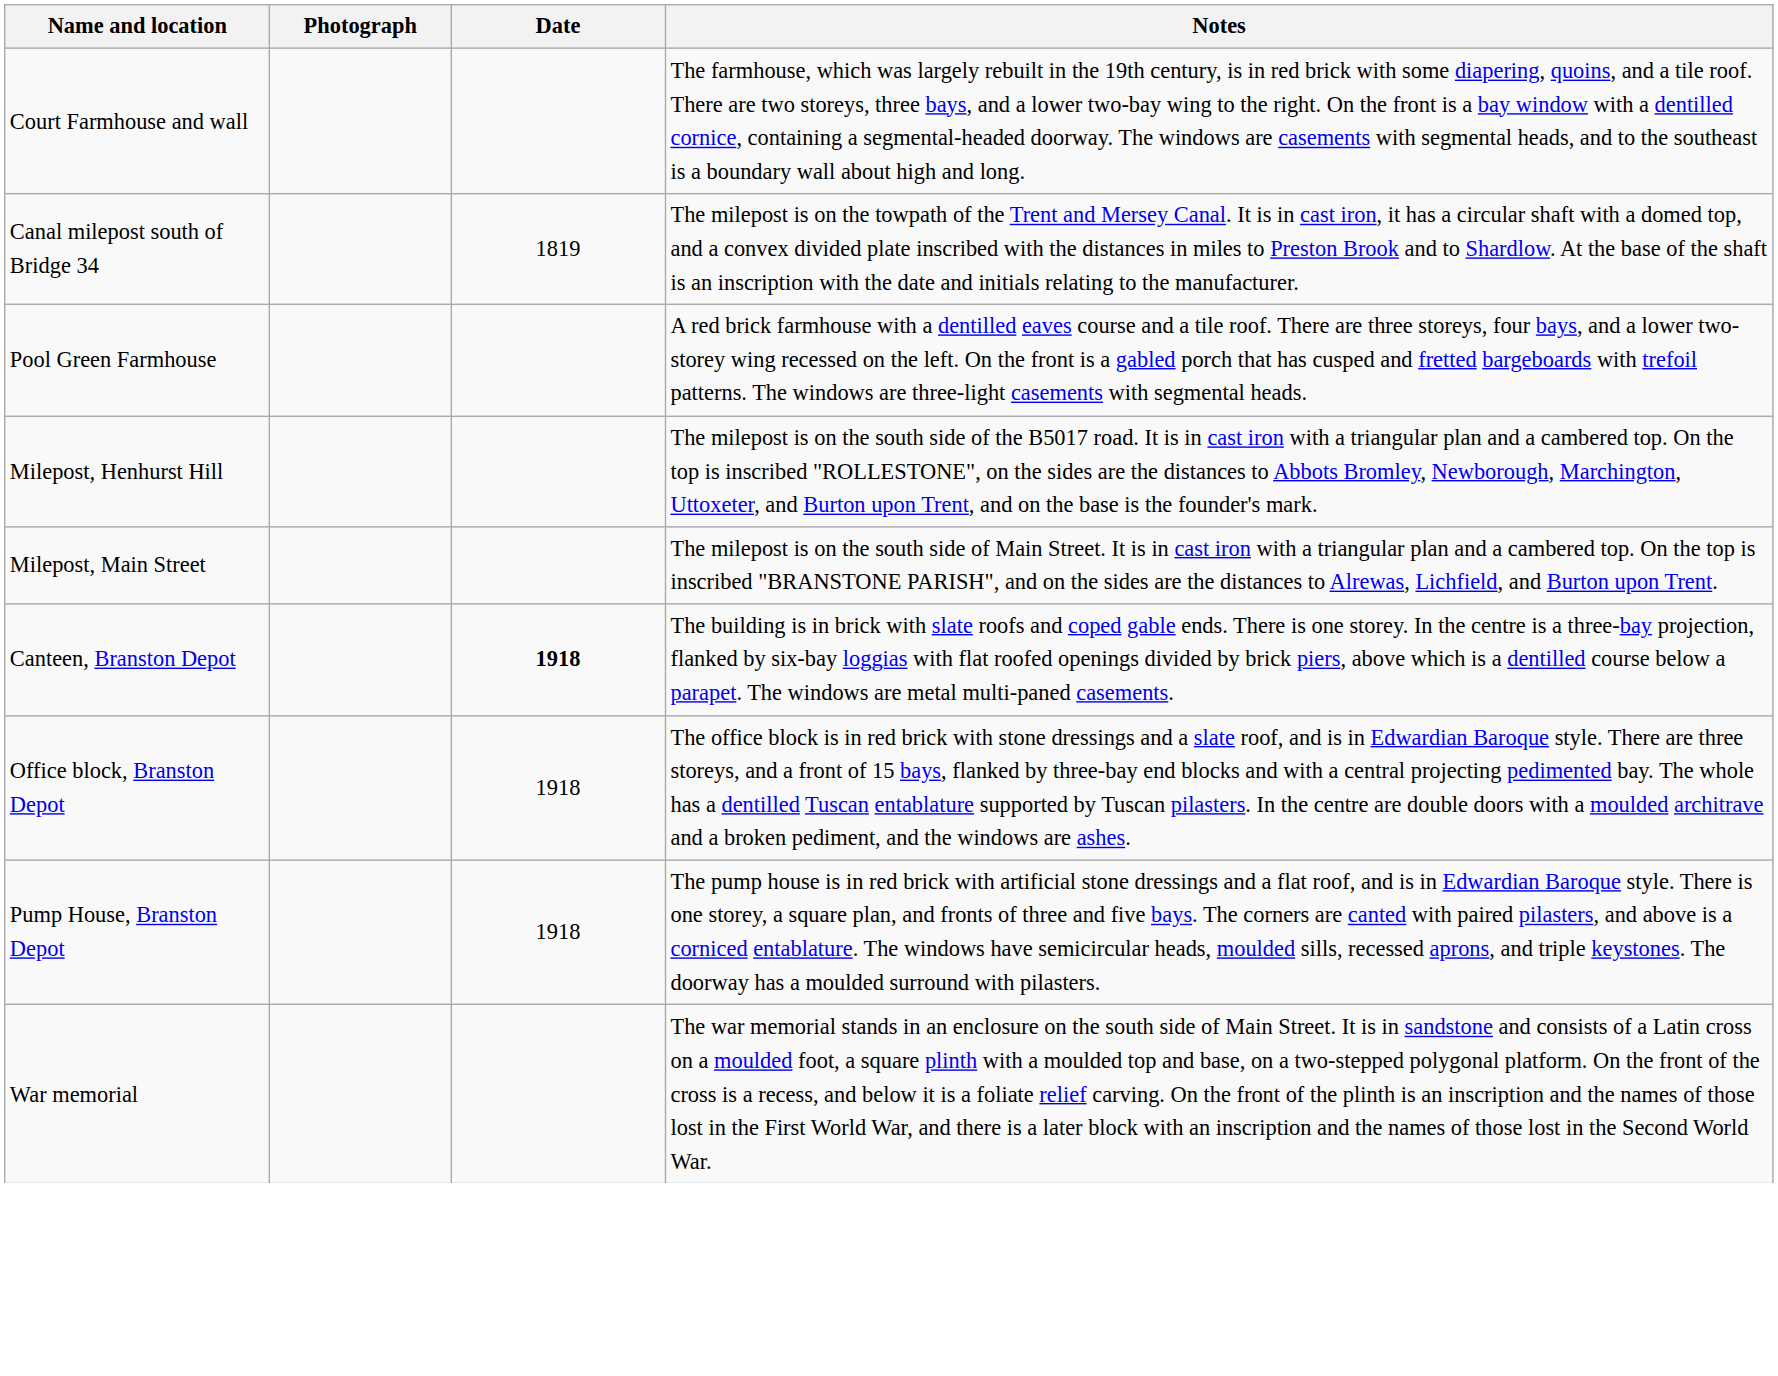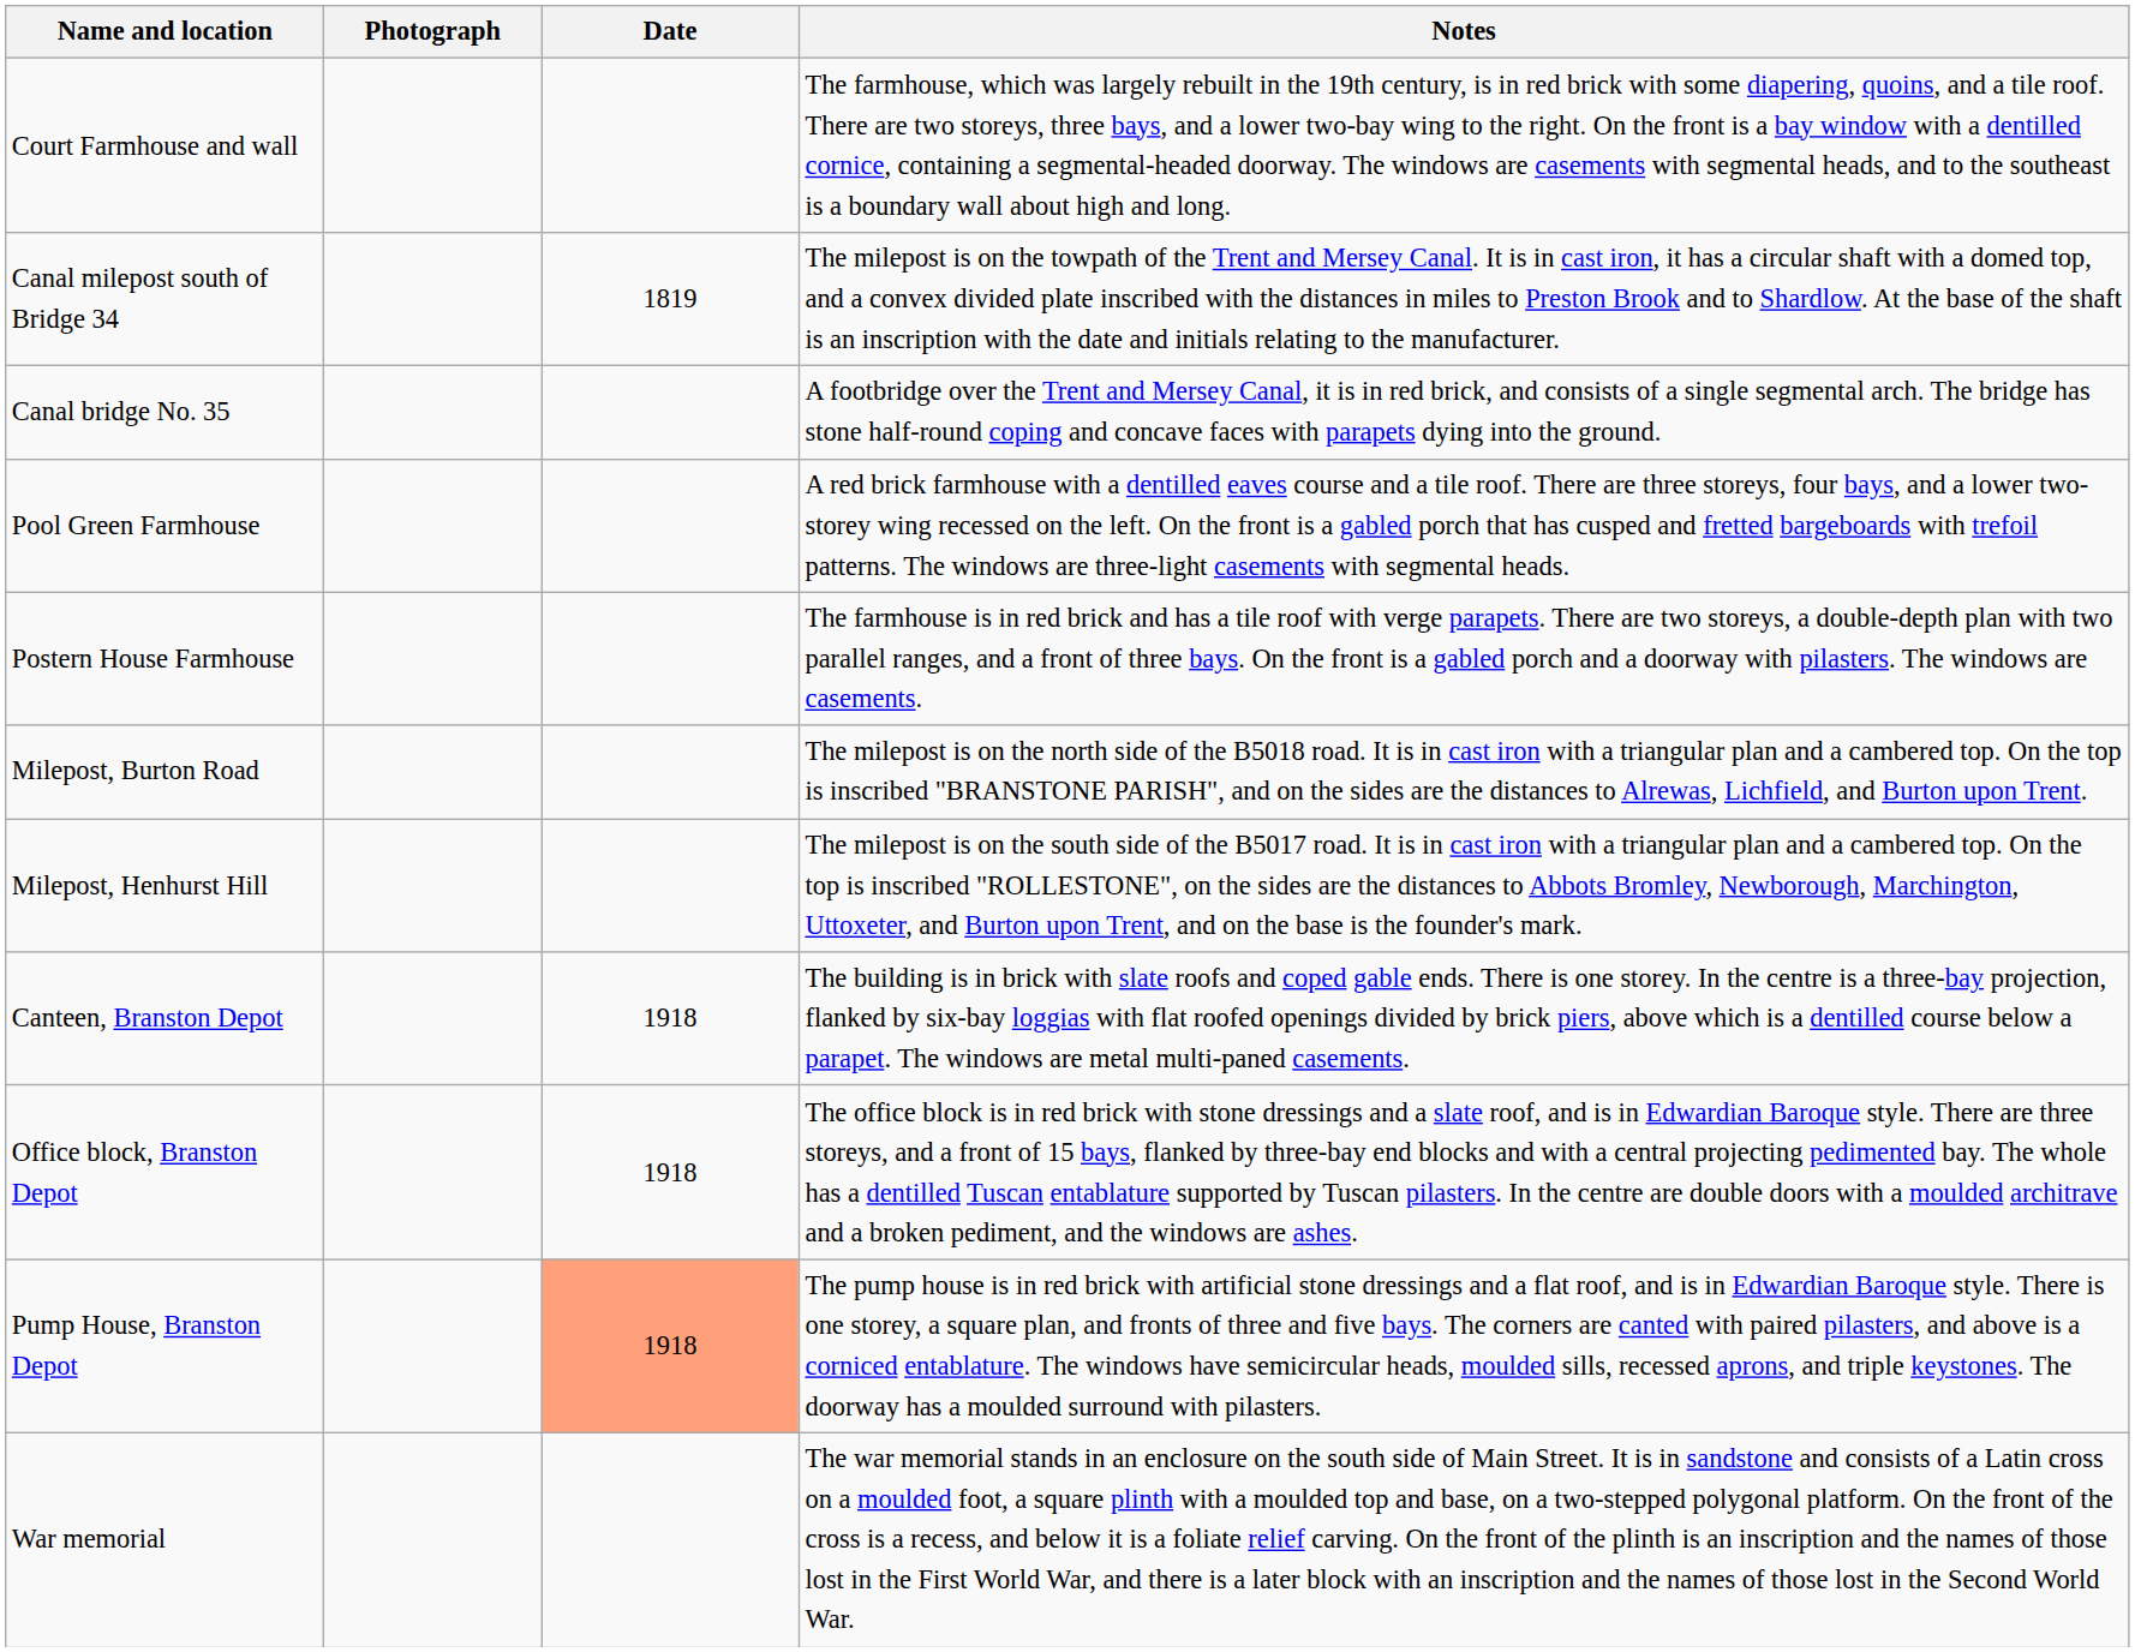+ row: Canal bridge No. 35 | A footbridge over the Trent and Mersey Canal, it is in red brick, and consists of a single segmental arch. The bridge has stone half-round coping and concave faces with parapets dying into the ground.
+ row: Postern House Farmhouse | The farmhouse is in red brick and has a tile roof with verge parapets. There are two storeys, a double-depth plan with two parallel ranges, and a front of three bays. On the front is a gabled porch and a doorway with pilasters. The windows are casements.
+ row: Milepost, Burton Road | The milepost is on the north side of the B5018 road. It is in cast iron with a triangular plan and a cambered top. On the top is inscribed "BRANSTONE PARISH", and on the sides are the distances to Alrewas, Lichfield, and Burton upon Trent.
- row: Milepost, Main Street | The milepost is on the south side of Main Street. It is in cast iron with a triangular plan and a cambered top. On the top is inscribed "BRANSTONE PARISH", and on the sides are the distances to Alrewas, Lichfield, and Burton upon Trent.
Canteen, Branston Depot | Date: bold -> normal
Pump House, Branston Depot | Date: no background -> lightsalmon background
